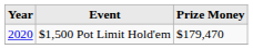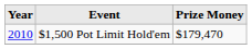$1,500 Pot Limit Hold'em | Year: 2020 -> 2010
